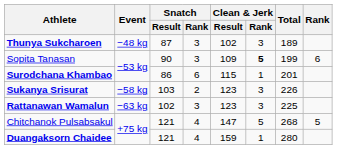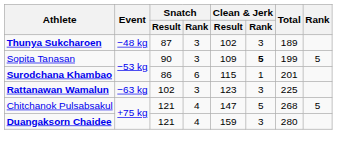Sopita Tanasan | Rank: 6 -> 5
- row: Sukanya Srisurat | −58 kg | 103 | 2 | 123 | 3 | 226
Duangaksorn Chaidee | Clean & Jerk / Rank: 1 -> 3
